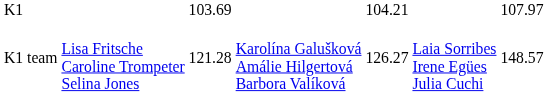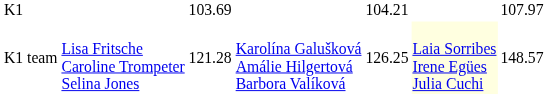K1 team | column 5: 126.27 -> 126.25
K1 team | column 6: no background -> lightyellow background
